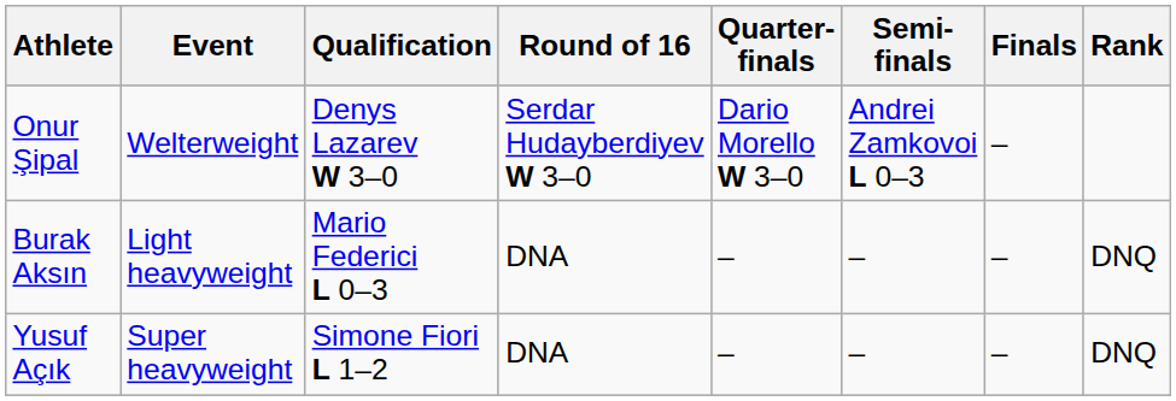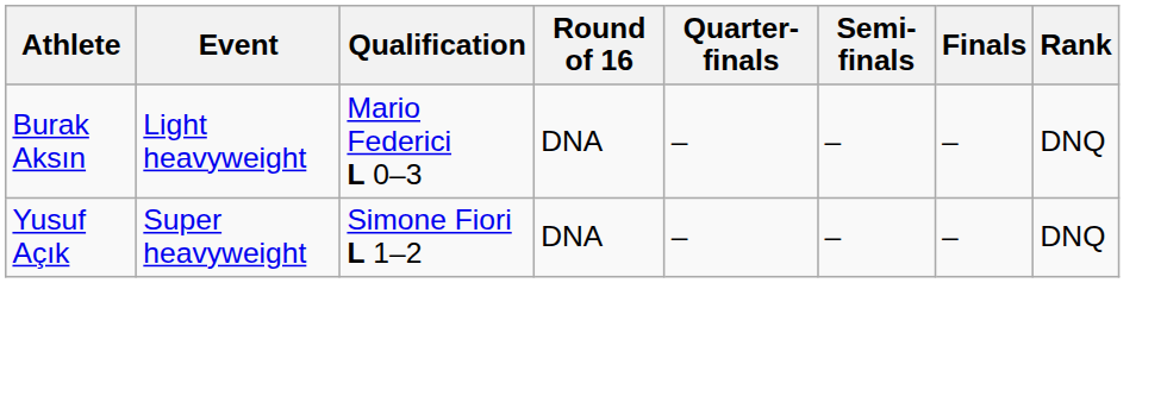- row: Onur Şipal | Welterweight | Denys Lazarev W 3–0 | Serdar Hudayberdiyev W 3–0 | Dario Morello W 3–0 | Andrei Zamkovoi L 0–3 | –
